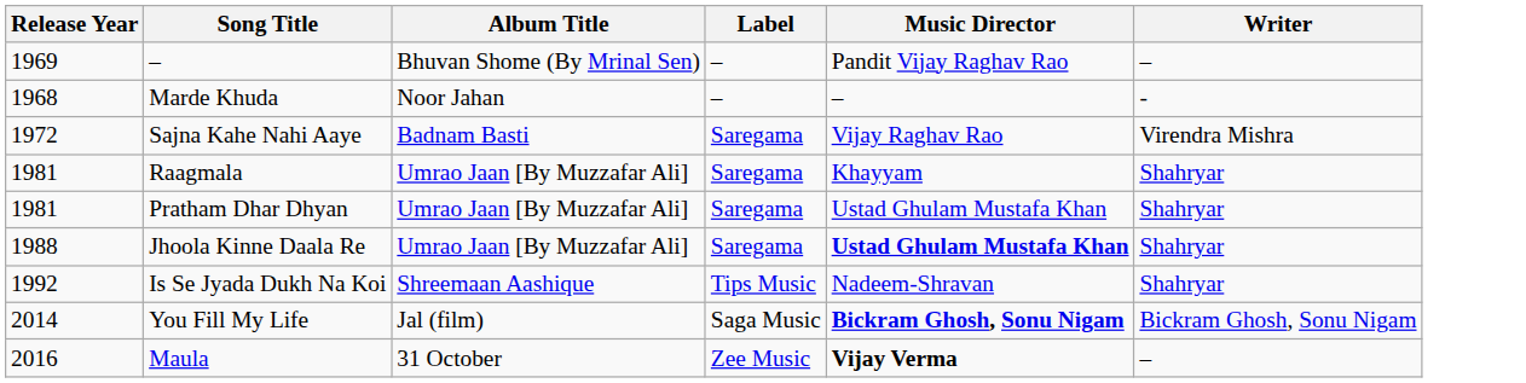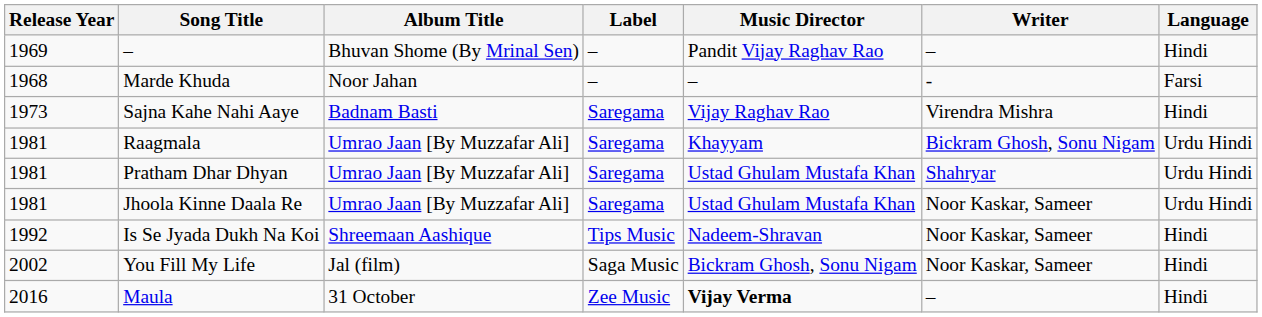+ column: Language | Hindi | Farsi | Hindi | Urdu Hindi | Urdu Hindi | Urdu Hindi | Hindi | Hindi | Hindi
Sajna Kahe Nahi Aaye | Release Year: 1972 -> 1973
Raagmala | Writer: Shahryar -> Bickram Ghosh, Sonu Nigam
Jhoola Kinne Daala Re | Release Year: 1988 -> 1981
Jhoola Kinne Daala Re | Music Director: bold -> normal
Jhoola Kinne Daala Re | Writer: Shahryar -> Noor Kaskar, Sameer
Is Se Jyada Dukh Na Koi | Writer: Shahryar -> Noor Kaskar, Sameer
You Fill My Life | Release Year: 2014 -> 2002
You Fill My Life | Music Director: bold -> normal
You Fill My Life | Writer: Bickram Ghosh, Sonu Nigam -> Noor Kaskar, Sameer
